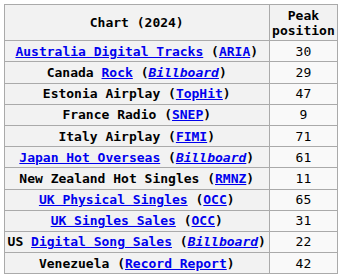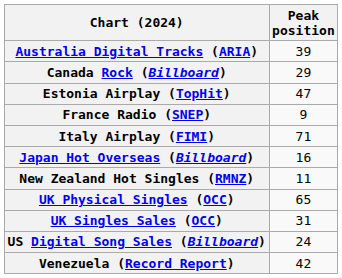Australia Digital Tracks (ARIA) | Peak position: 30 -> 39
Japan Hot Overseas (Billboard) | Peak position: 61 -> 16
US Digital Song Sales (Billboard) | Peak position: 22 -> 24
